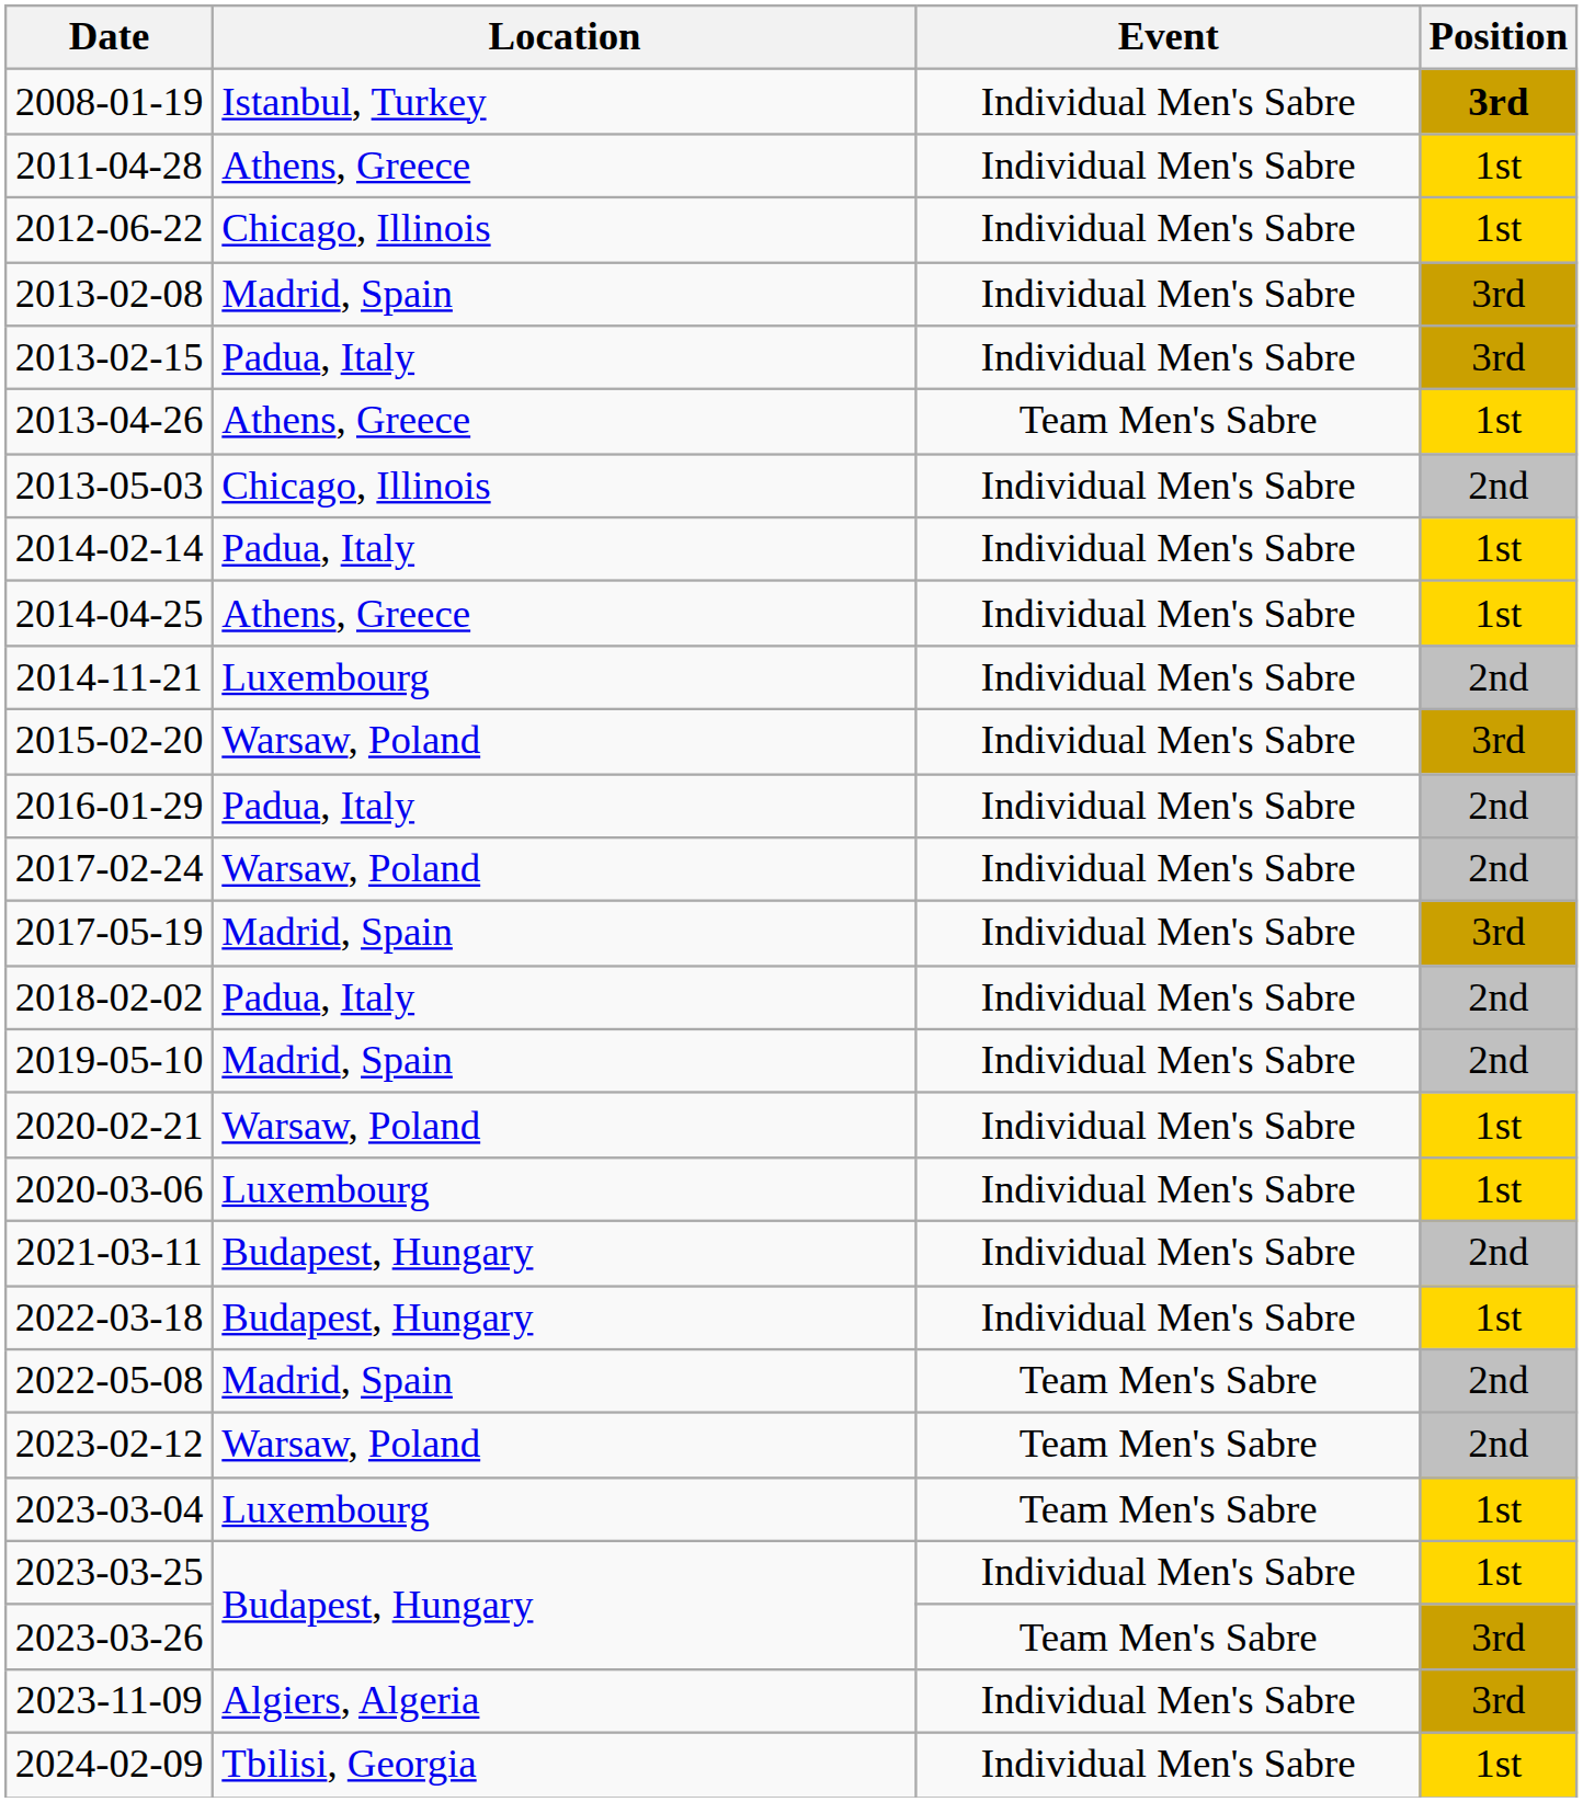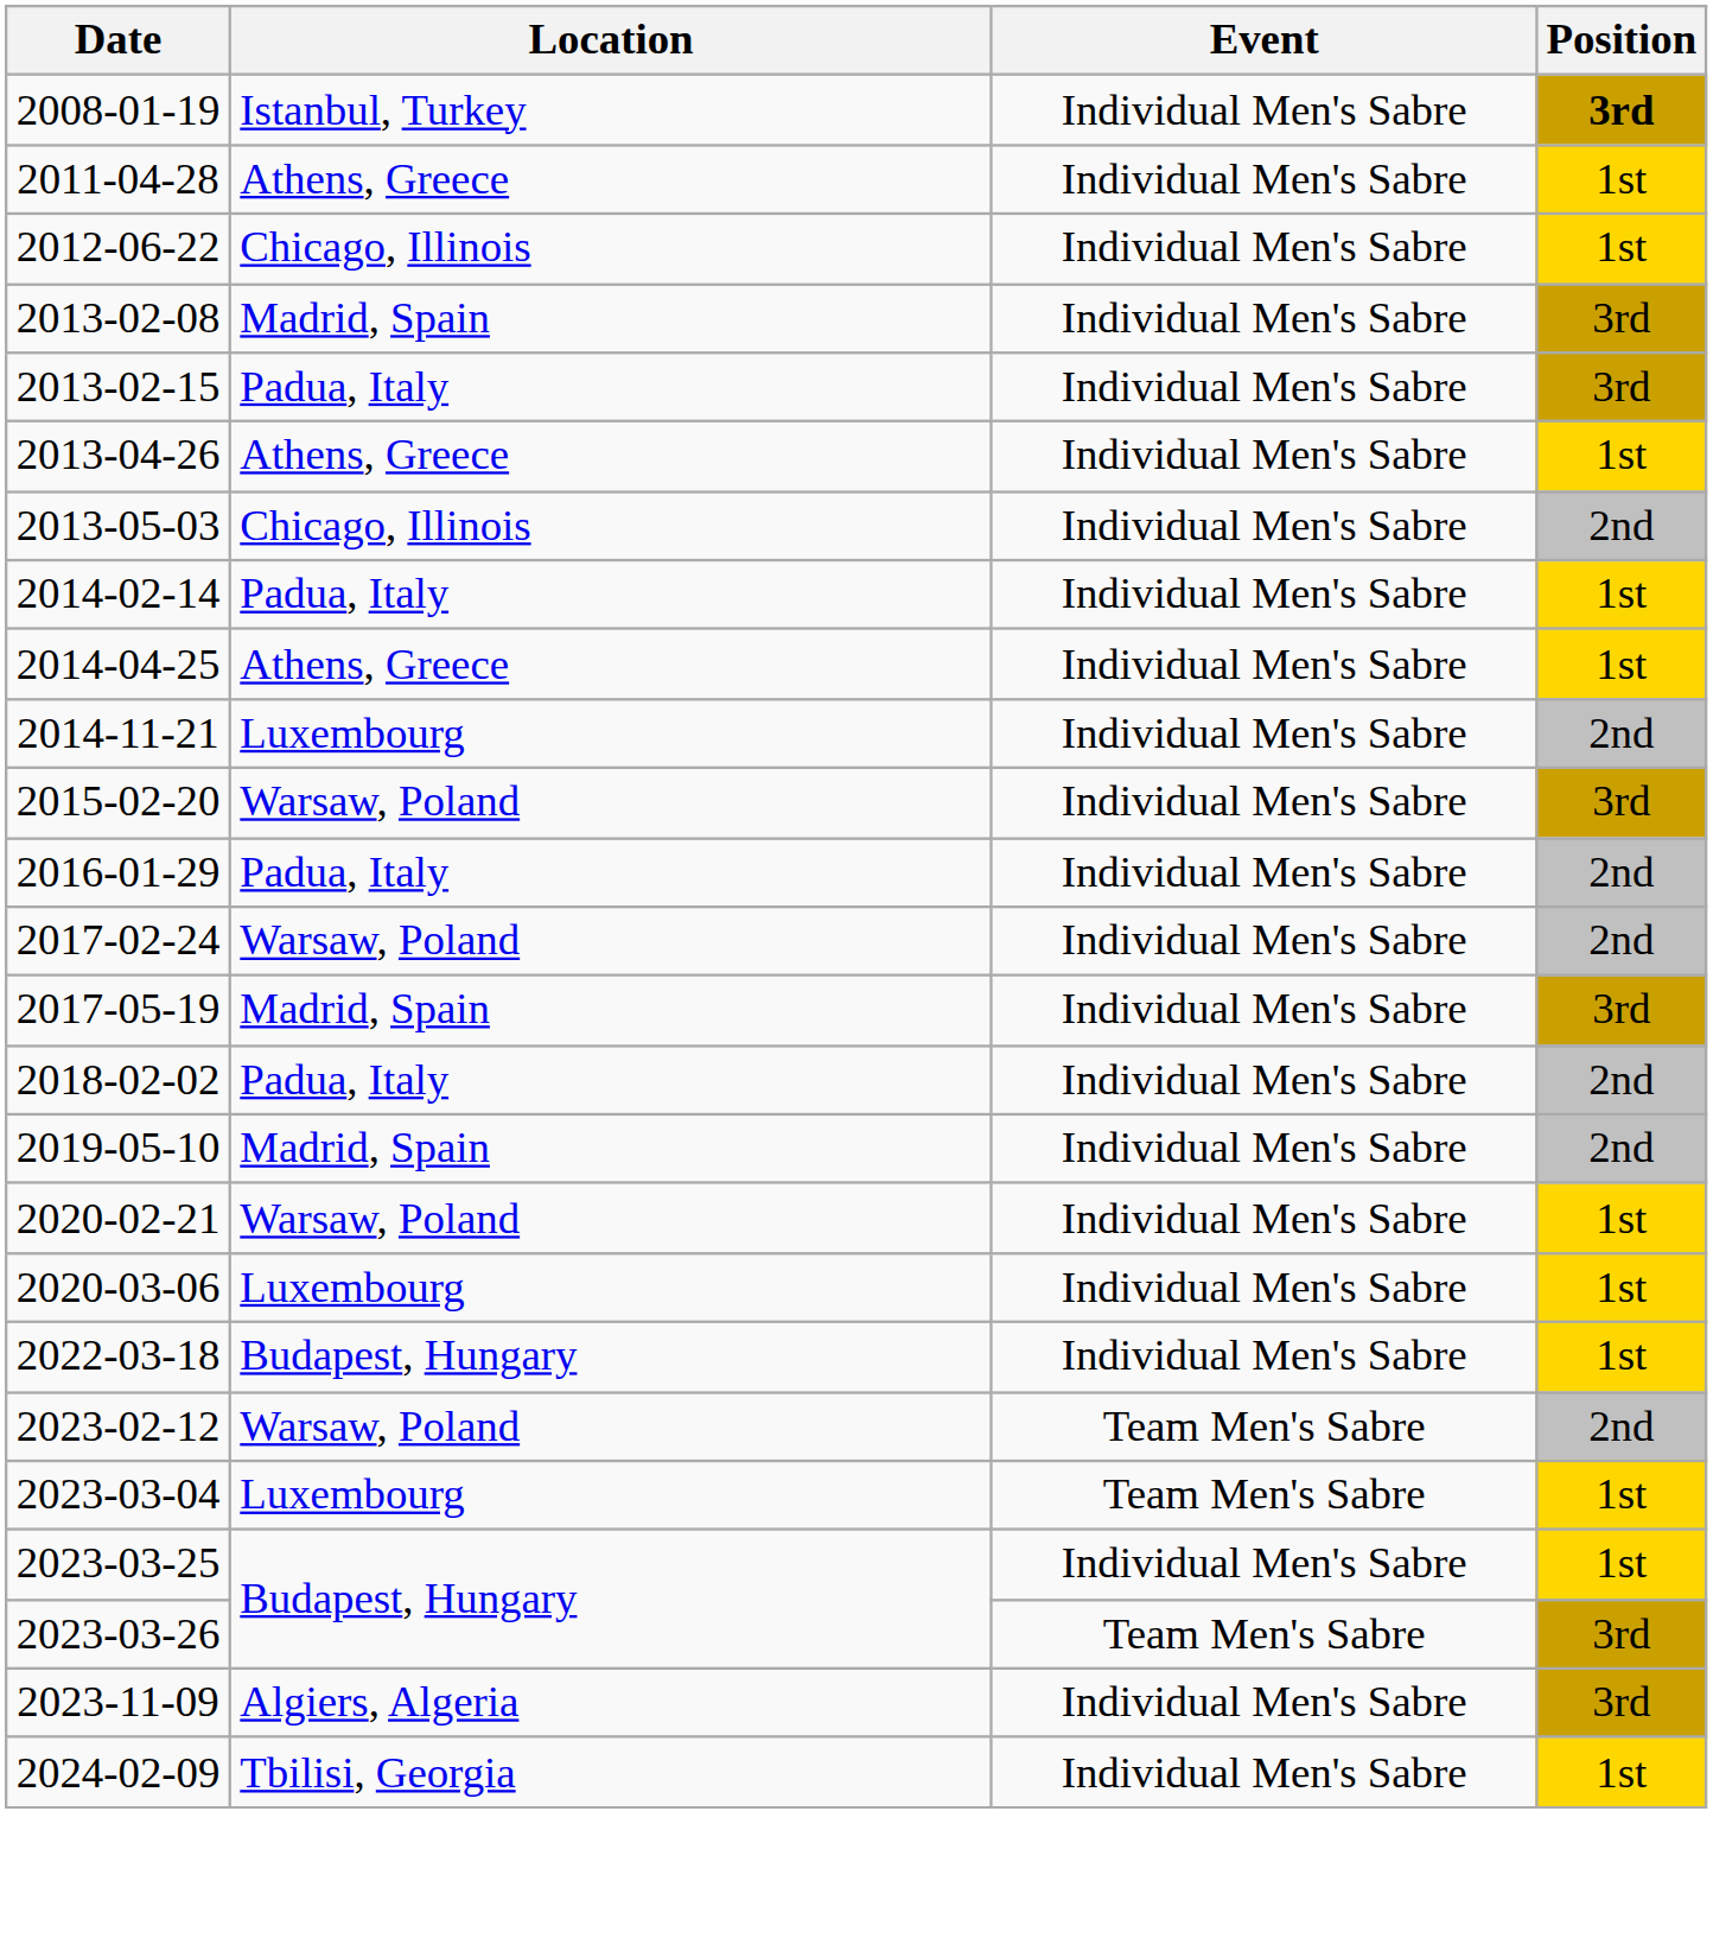2013-04-26 | Event: Team Men's Sabre -> Individual Men's Sabre
- row: 2021-03-11 | Budapest, Hungary | Individual Men's Sabre | 2nd
- row: 2022-05-08 | Madrid, Spain | Team Men's Sabre | 2nd
